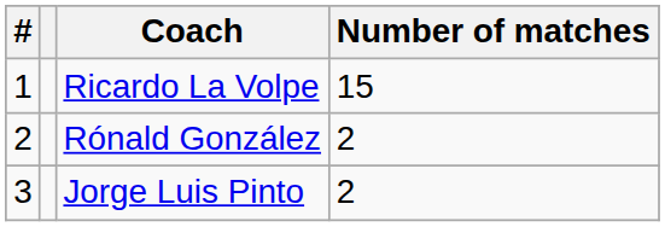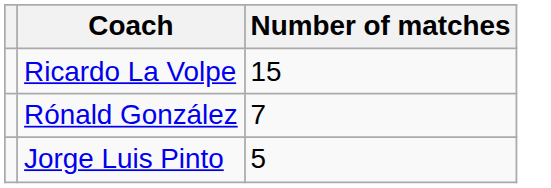- column: # | 1 | 2 | 3
Rónald González | Number of matches: 2 -> 7
Jorge Luis Pinto | Number of matches: 2 -> 5
